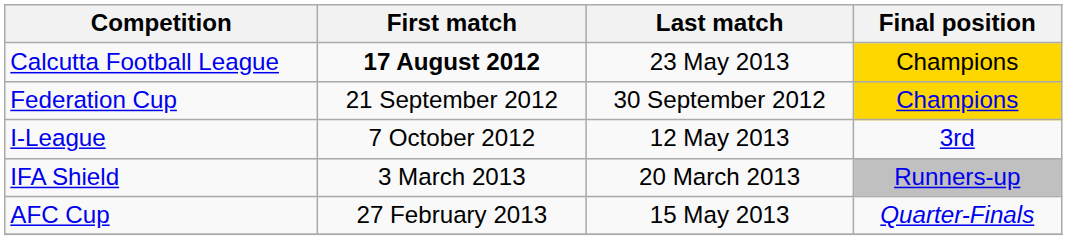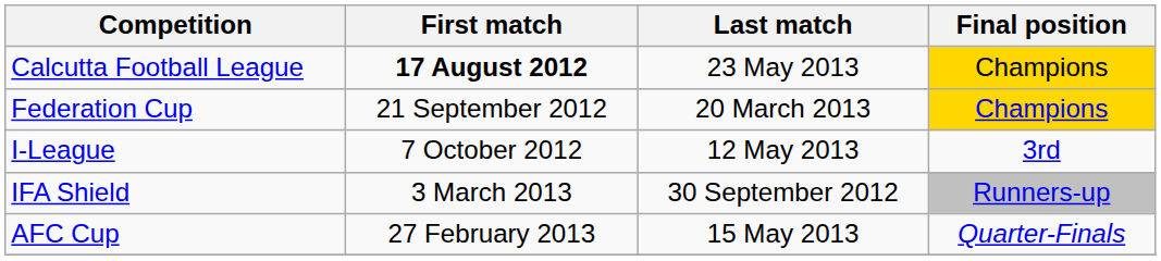Federation Cup | Last match: 30 September 2012 -> 20 March 2013
IFA Shield | Last match: 20 March 2013 -> 30 September 2012
